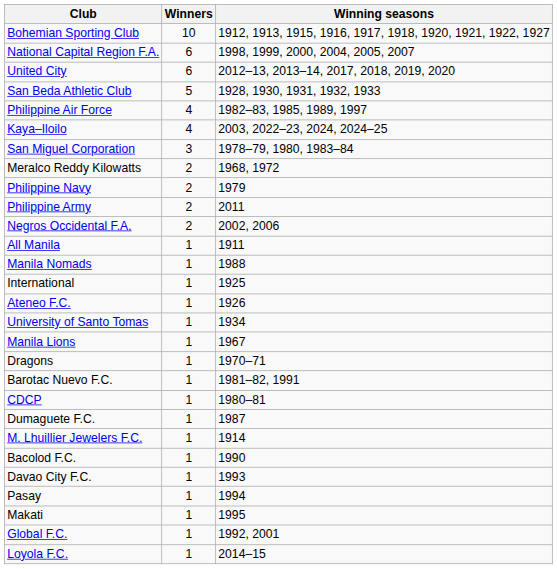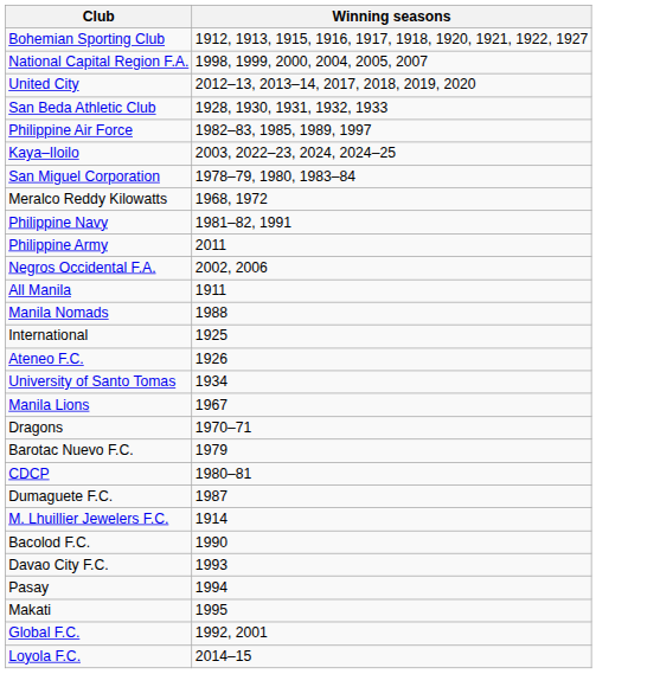- column: Winners | 10 | 6 | 6 | 5 | 4 | 4 | 3 | 2 | 2 | 2 | 2 | 1 | 1 | 1 | 1 | 1 | 1 | 1 | 1 | 1 | 1 | 1 | 1 | 1 | 1 | 1 | 1 | 1
Philippine Navy | Winning seasons: 1979 -> 1981–82, 1991
Barotac Nuevo F.C. | Winning seasons: 1981–82, 1991 -> 1979
